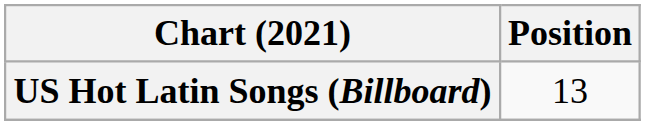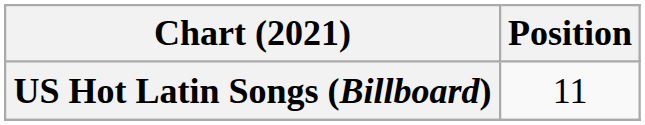US Hot Latin Songs (Billboard) | Position: 13 -> 11
